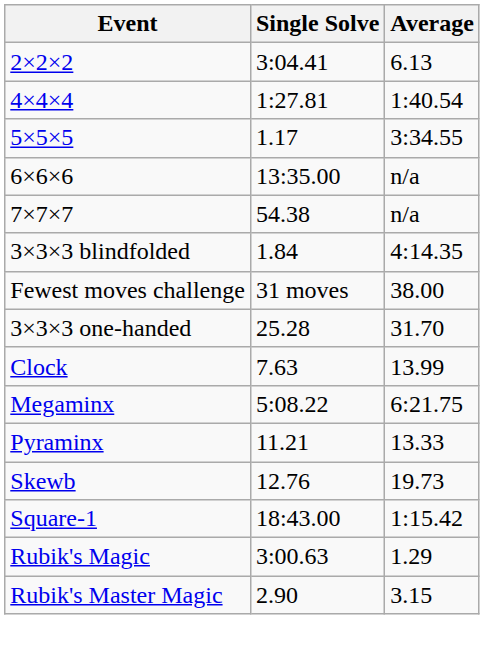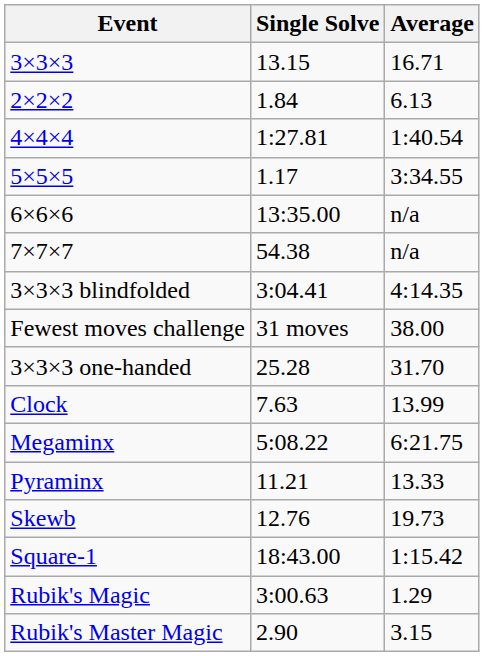+ row: 3×3×3 | 13.15 | 16.71
2×2×2 | Single Solve: 3:04.41 -> 1.84
3×3×3 blindfolded | Single Solve: 1.84 -> 3:04.41
